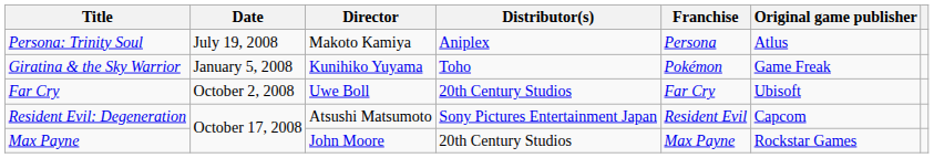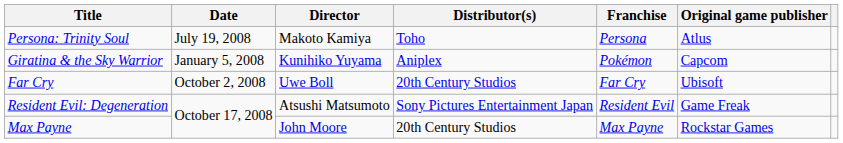Persona: Trinity Soul | Distributor(s): Aniplex -> Toho
Giratina & the Sky Warrior | Distributor(s): Toho -> Aniplex
Giratina & the Sky Warrior | Original game publisher: Game Freak -> Capcom
Resident Evil: Degeneration | Original game publisher: Capcom -> Game Freak
